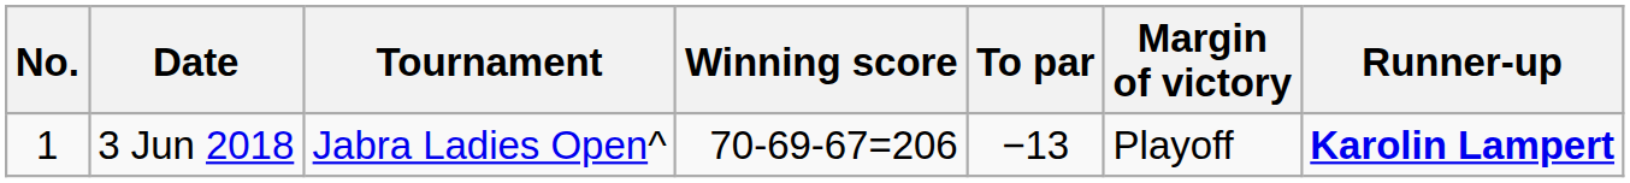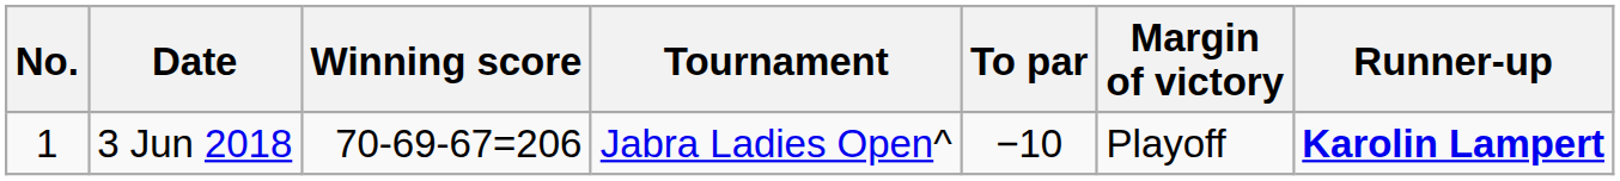columns swapped: Tournament <-> Winning score
3 Jun 2018 | To par: −13 -> −10
